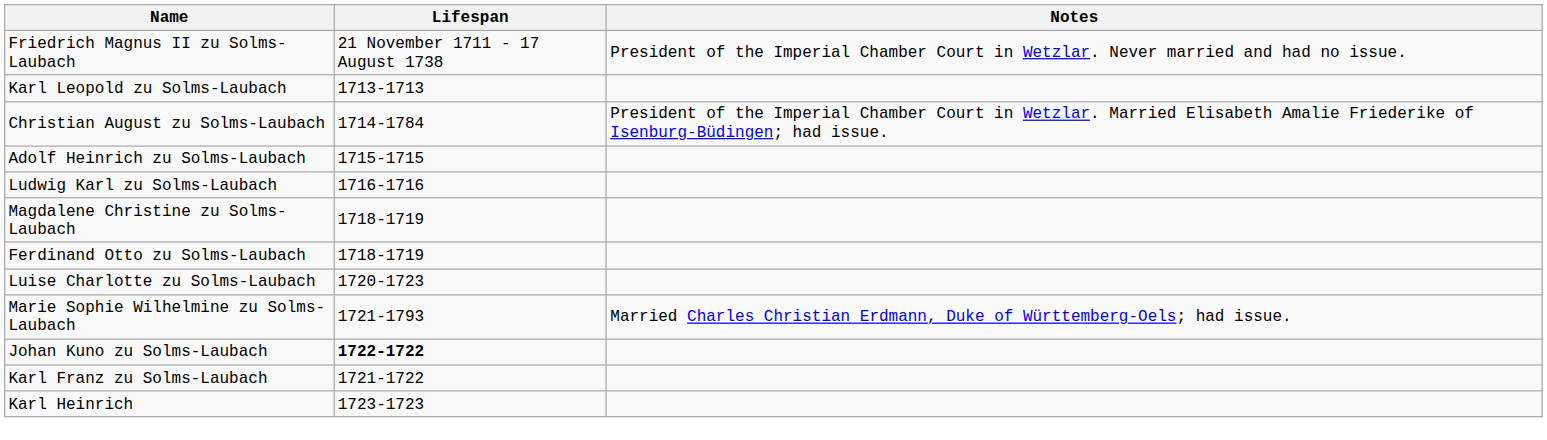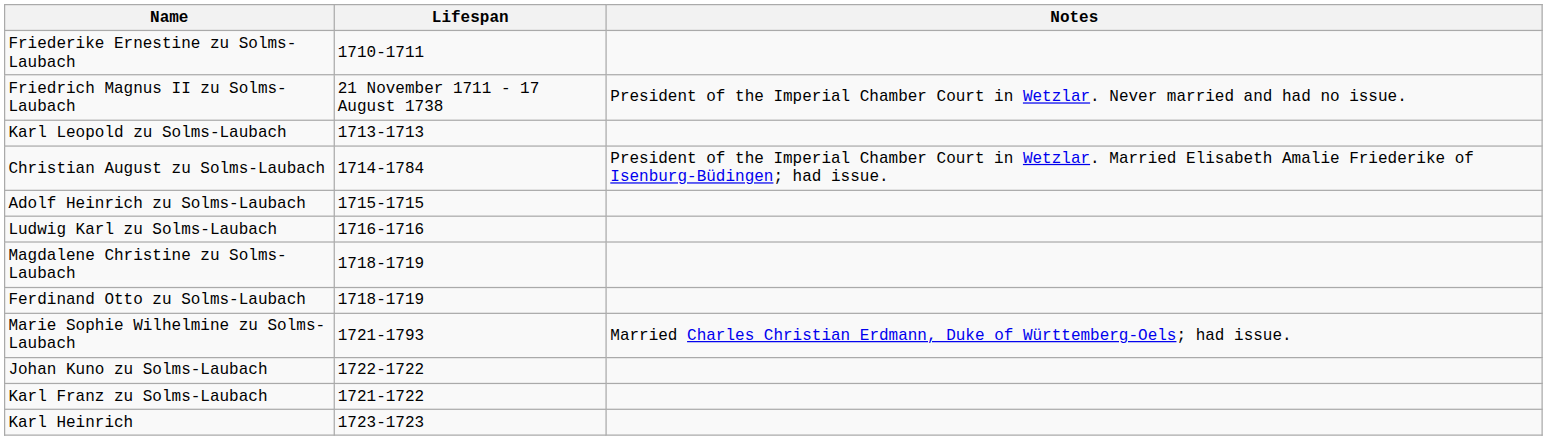+ row: Friederike Ernestine zu Solms-Laubach | 1710-1711
- row: Luise Charlotte zu Solms-Laubach | 1720-1723
Johan Kuno zu Solms-Laubach | Lifespan: bold -> normal
